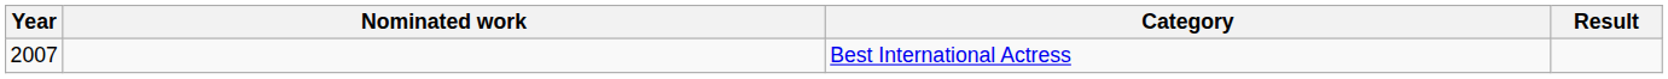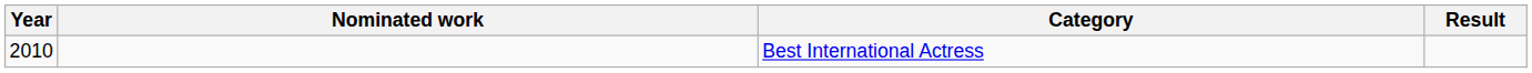Best International Actress | Year: 2007 -> 2010
